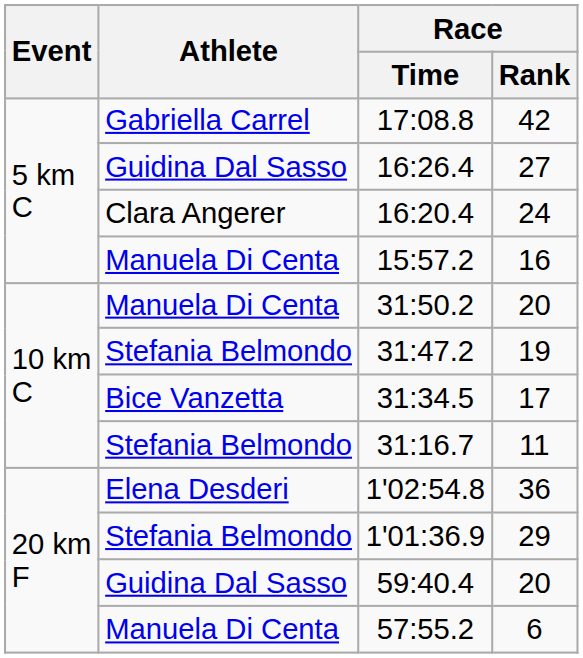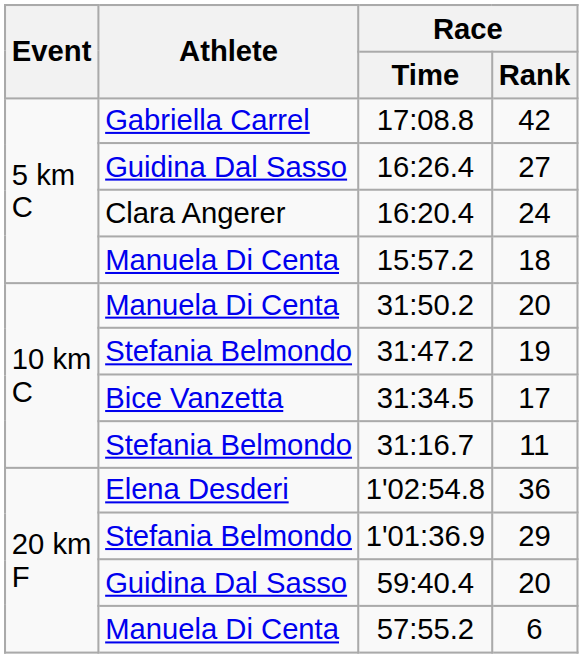15:57.2 | Race / Rank: 16 -> 18
